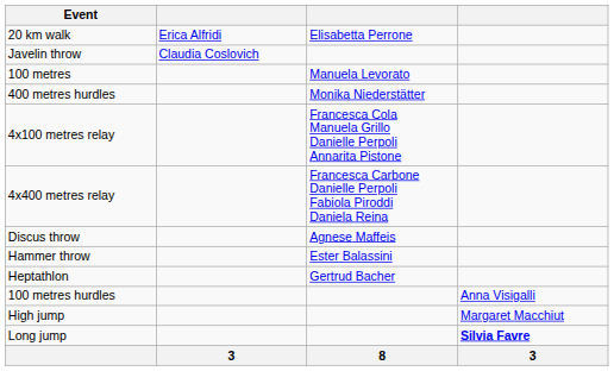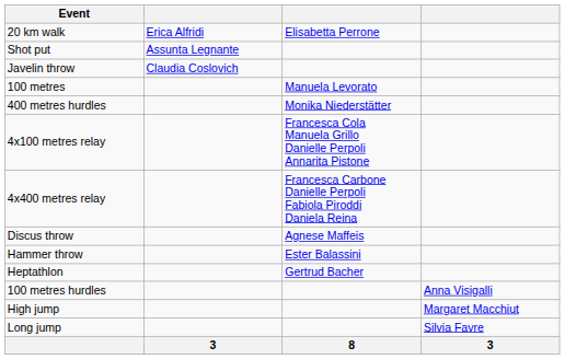+ row: Shot put | Assunta Legnante
Long jump | column 4: bold -> normal
